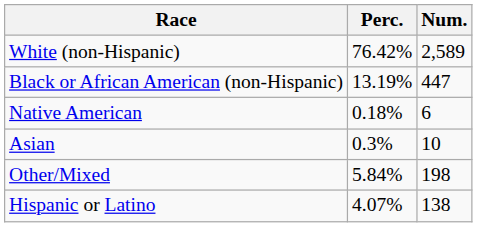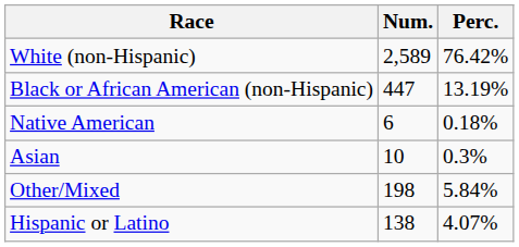columns swapped: Num. <-> Perc.
